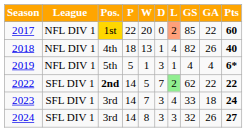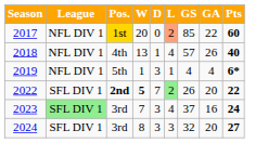- column: P | 22 | 18 | 5 | 14 | 14 | 14
2018 | GS: 82 -> 57
2022 | W: normal -> bold
2022 | GS: 62 -> 26
2022 | GA: 22 -> 20
2023 | League: no background -> lightgreen background
2023 | GS: 33 -> 37
2023 | GA: 18 -> 16
2024 | GA: 26 -> 20
